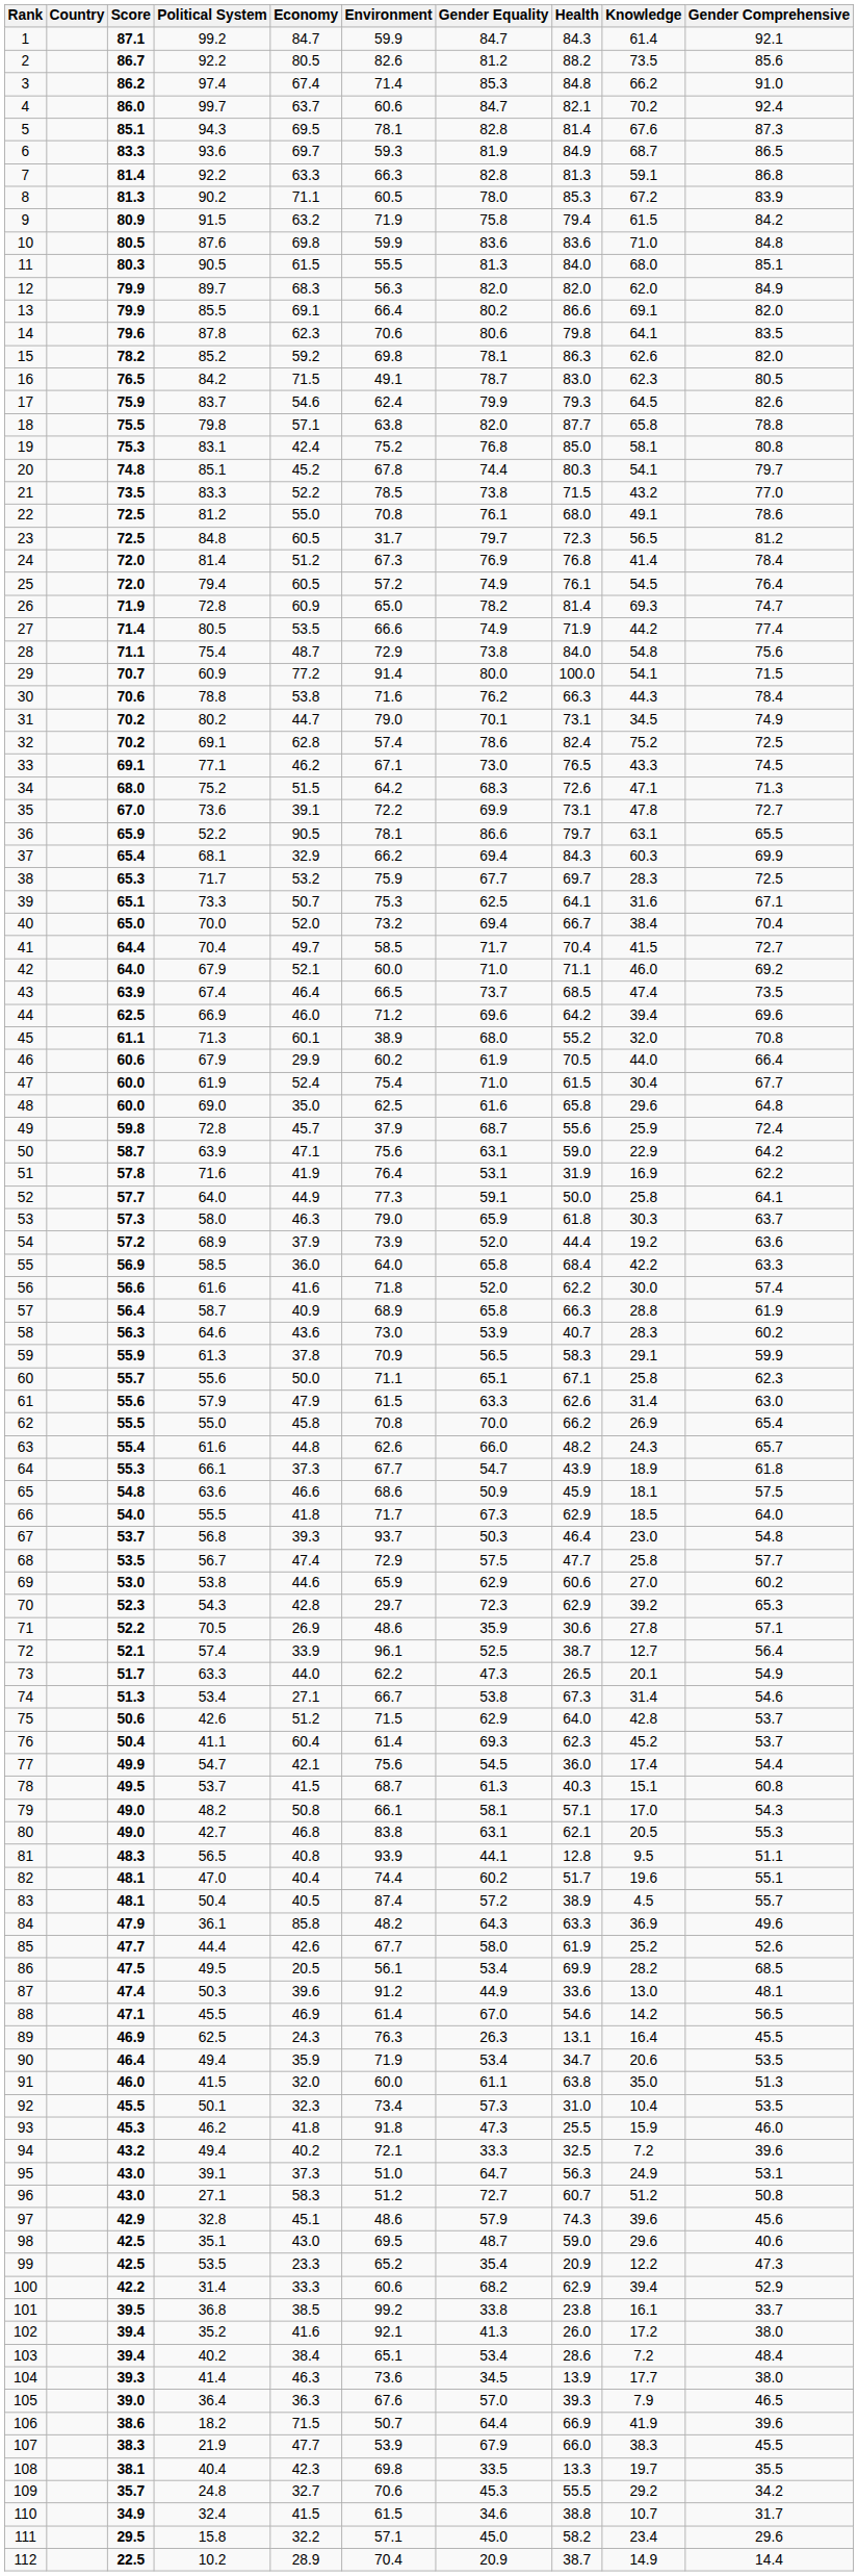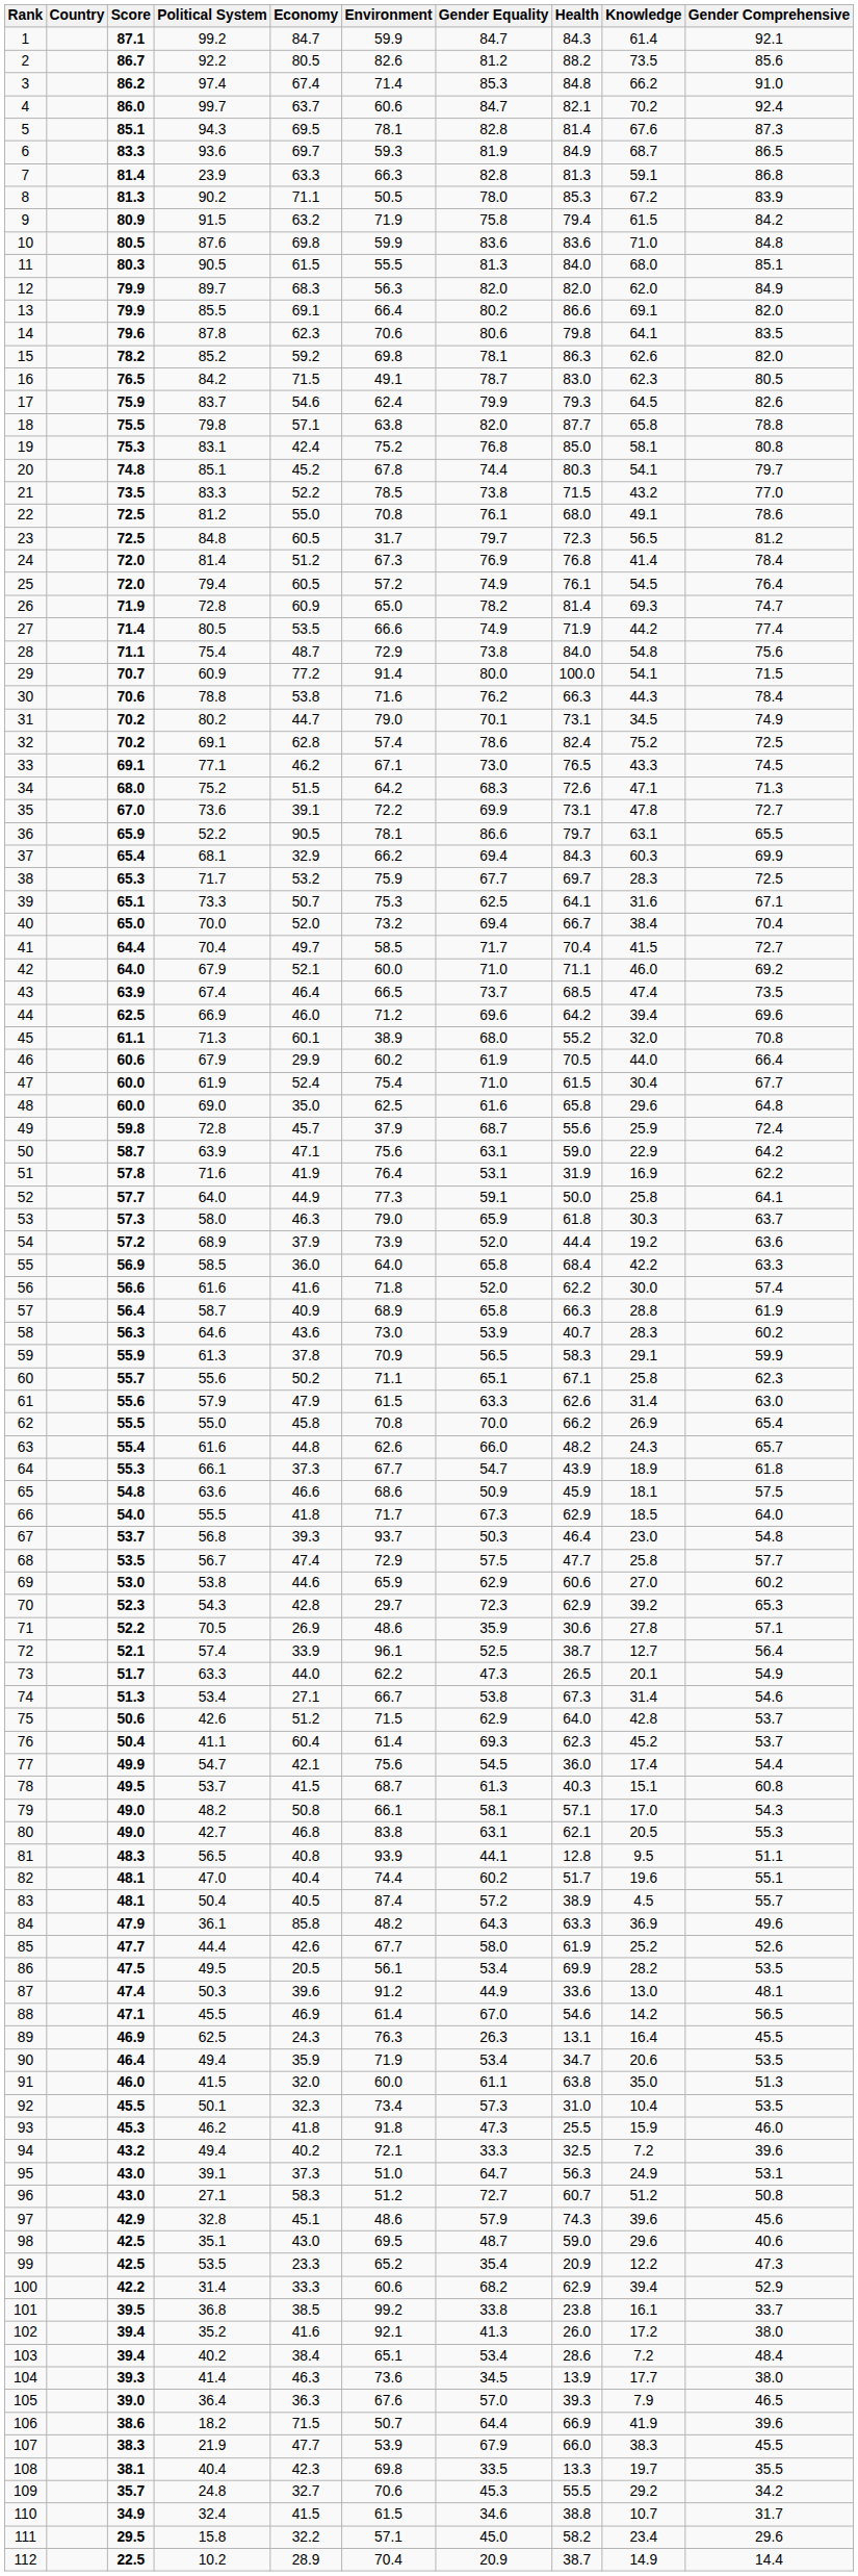7 | Political System: 92.2 -> 23.9
8 | Environment: 60.5 -> 50.5
60 | Economy: 50.0 -> 50.2
86 | Gender Comprehensive: 68.5 -> 53.5
